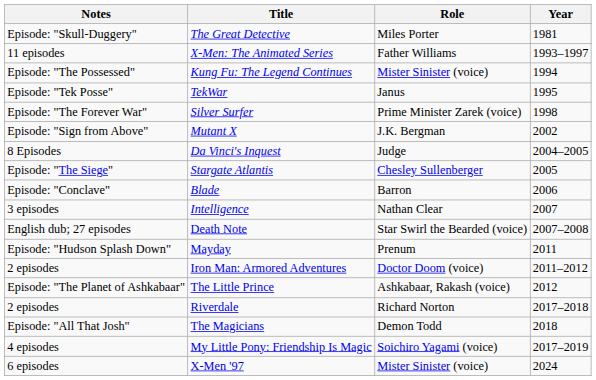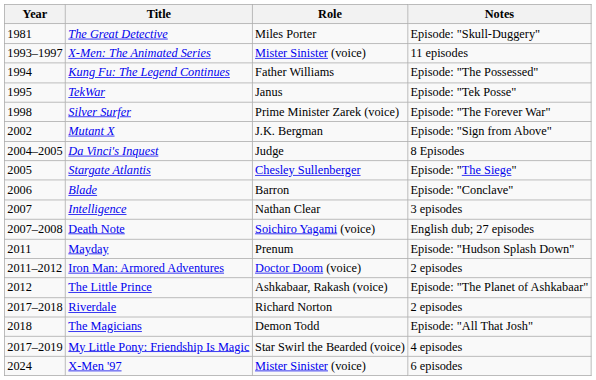columns swapped: Year <-> Notes
X-Men: The Animated Series | Role: Father Williams -> Mister Sinister (voice)
Kung Fu: The Legend Continues | Role: Mister Sinister (voice) -> Father Williams
Death Note | Role: Star Swirl the Bearded (voice) -> Soichiro Yagami (voice)
My Little Pony: Friendship Is Magic | Role: Soichiro Yagami (voice) -> Star Swirl the Bearded (voice)
